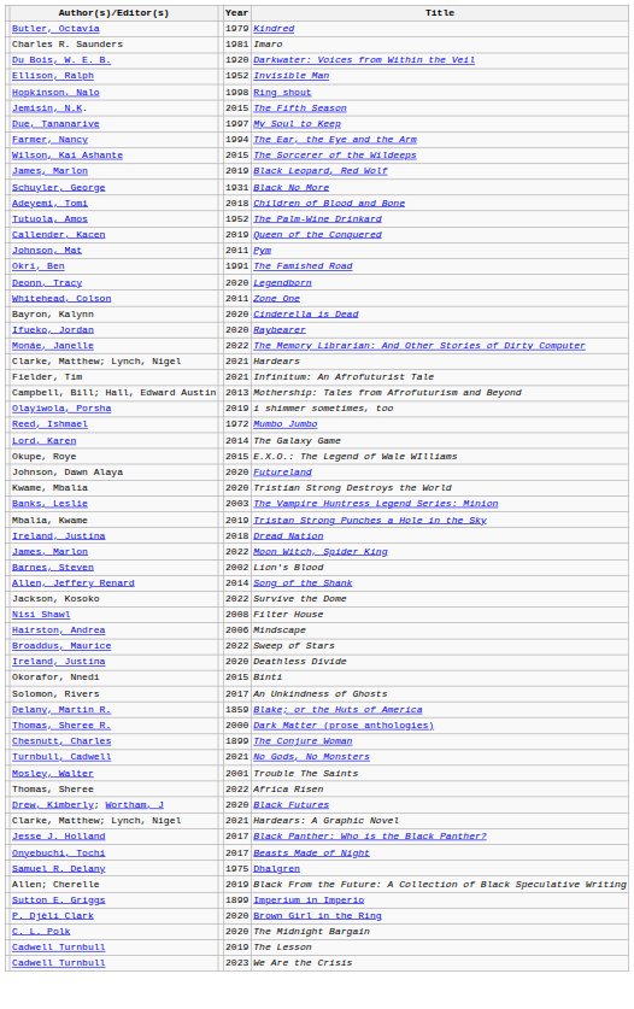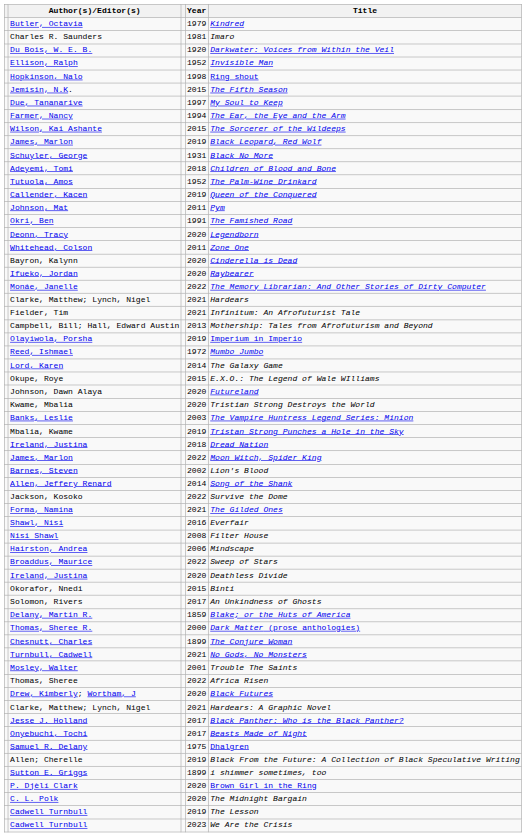Olayiwola, Porsha | Title: i shimmer sometimes, too -> Imperium in Imperio
+ row: Forma, Namina | 2021 | The Gilded Ones
+ row: Shawl, Nisi | 2016 | Everfair
Sutton E. Griggs | Title: Imperium in Imperio -> i shimmer sometimes, too
